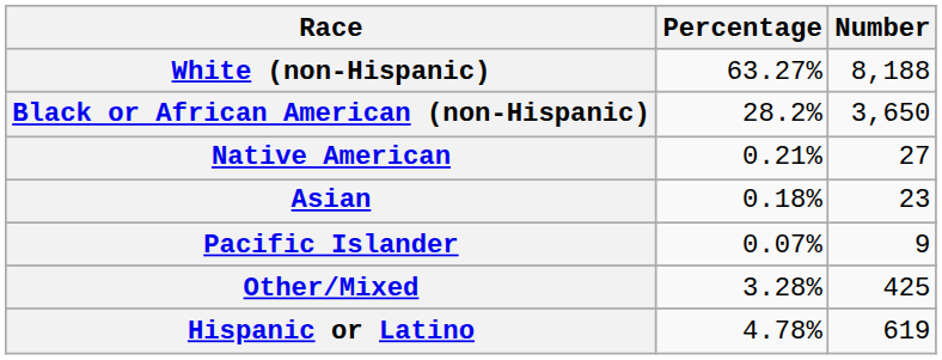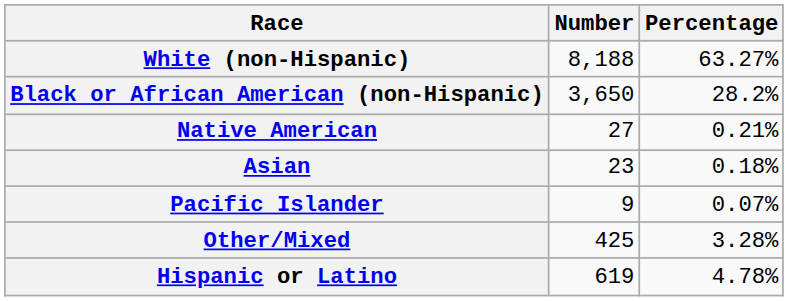columns swapped: Number <-> Percentage
